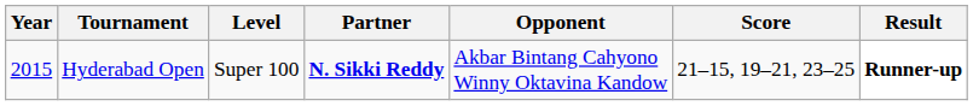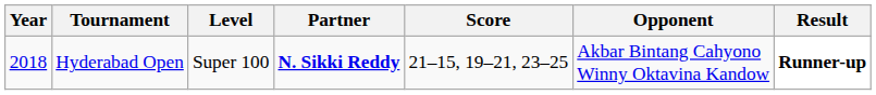columns swapped: Opponent <-> Score
Hyderabad Open | Year: 2015 -> 2018
